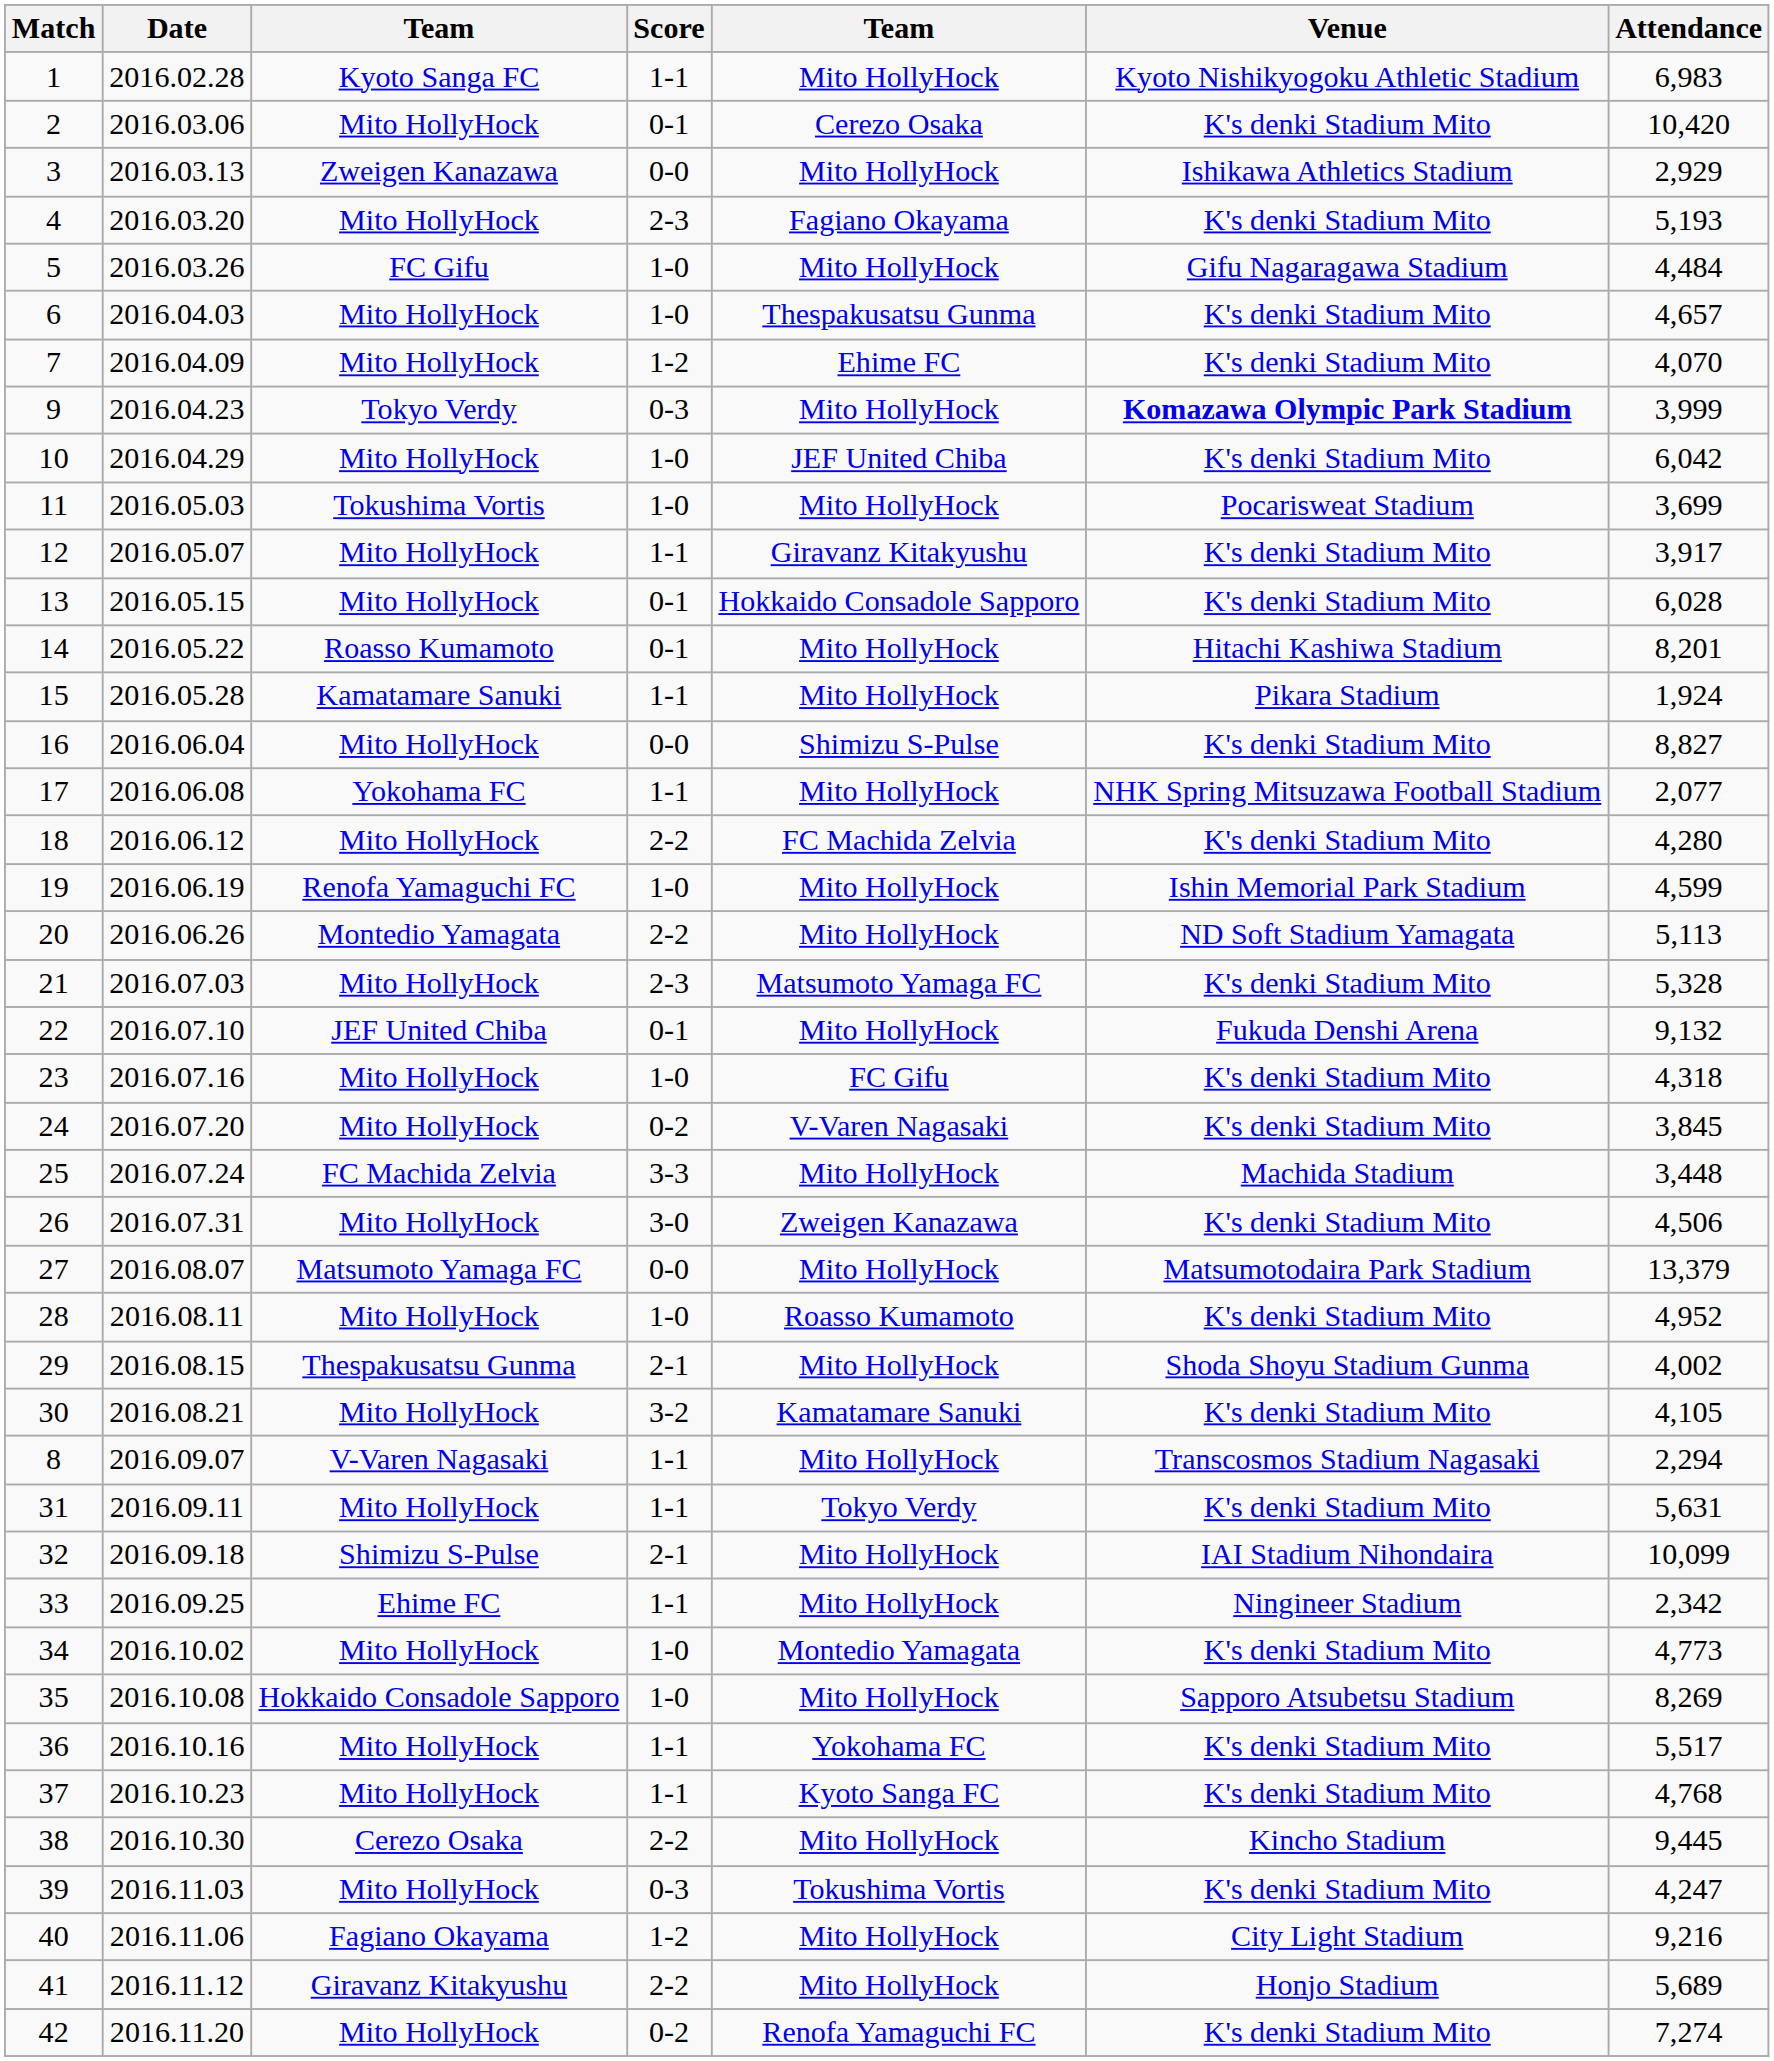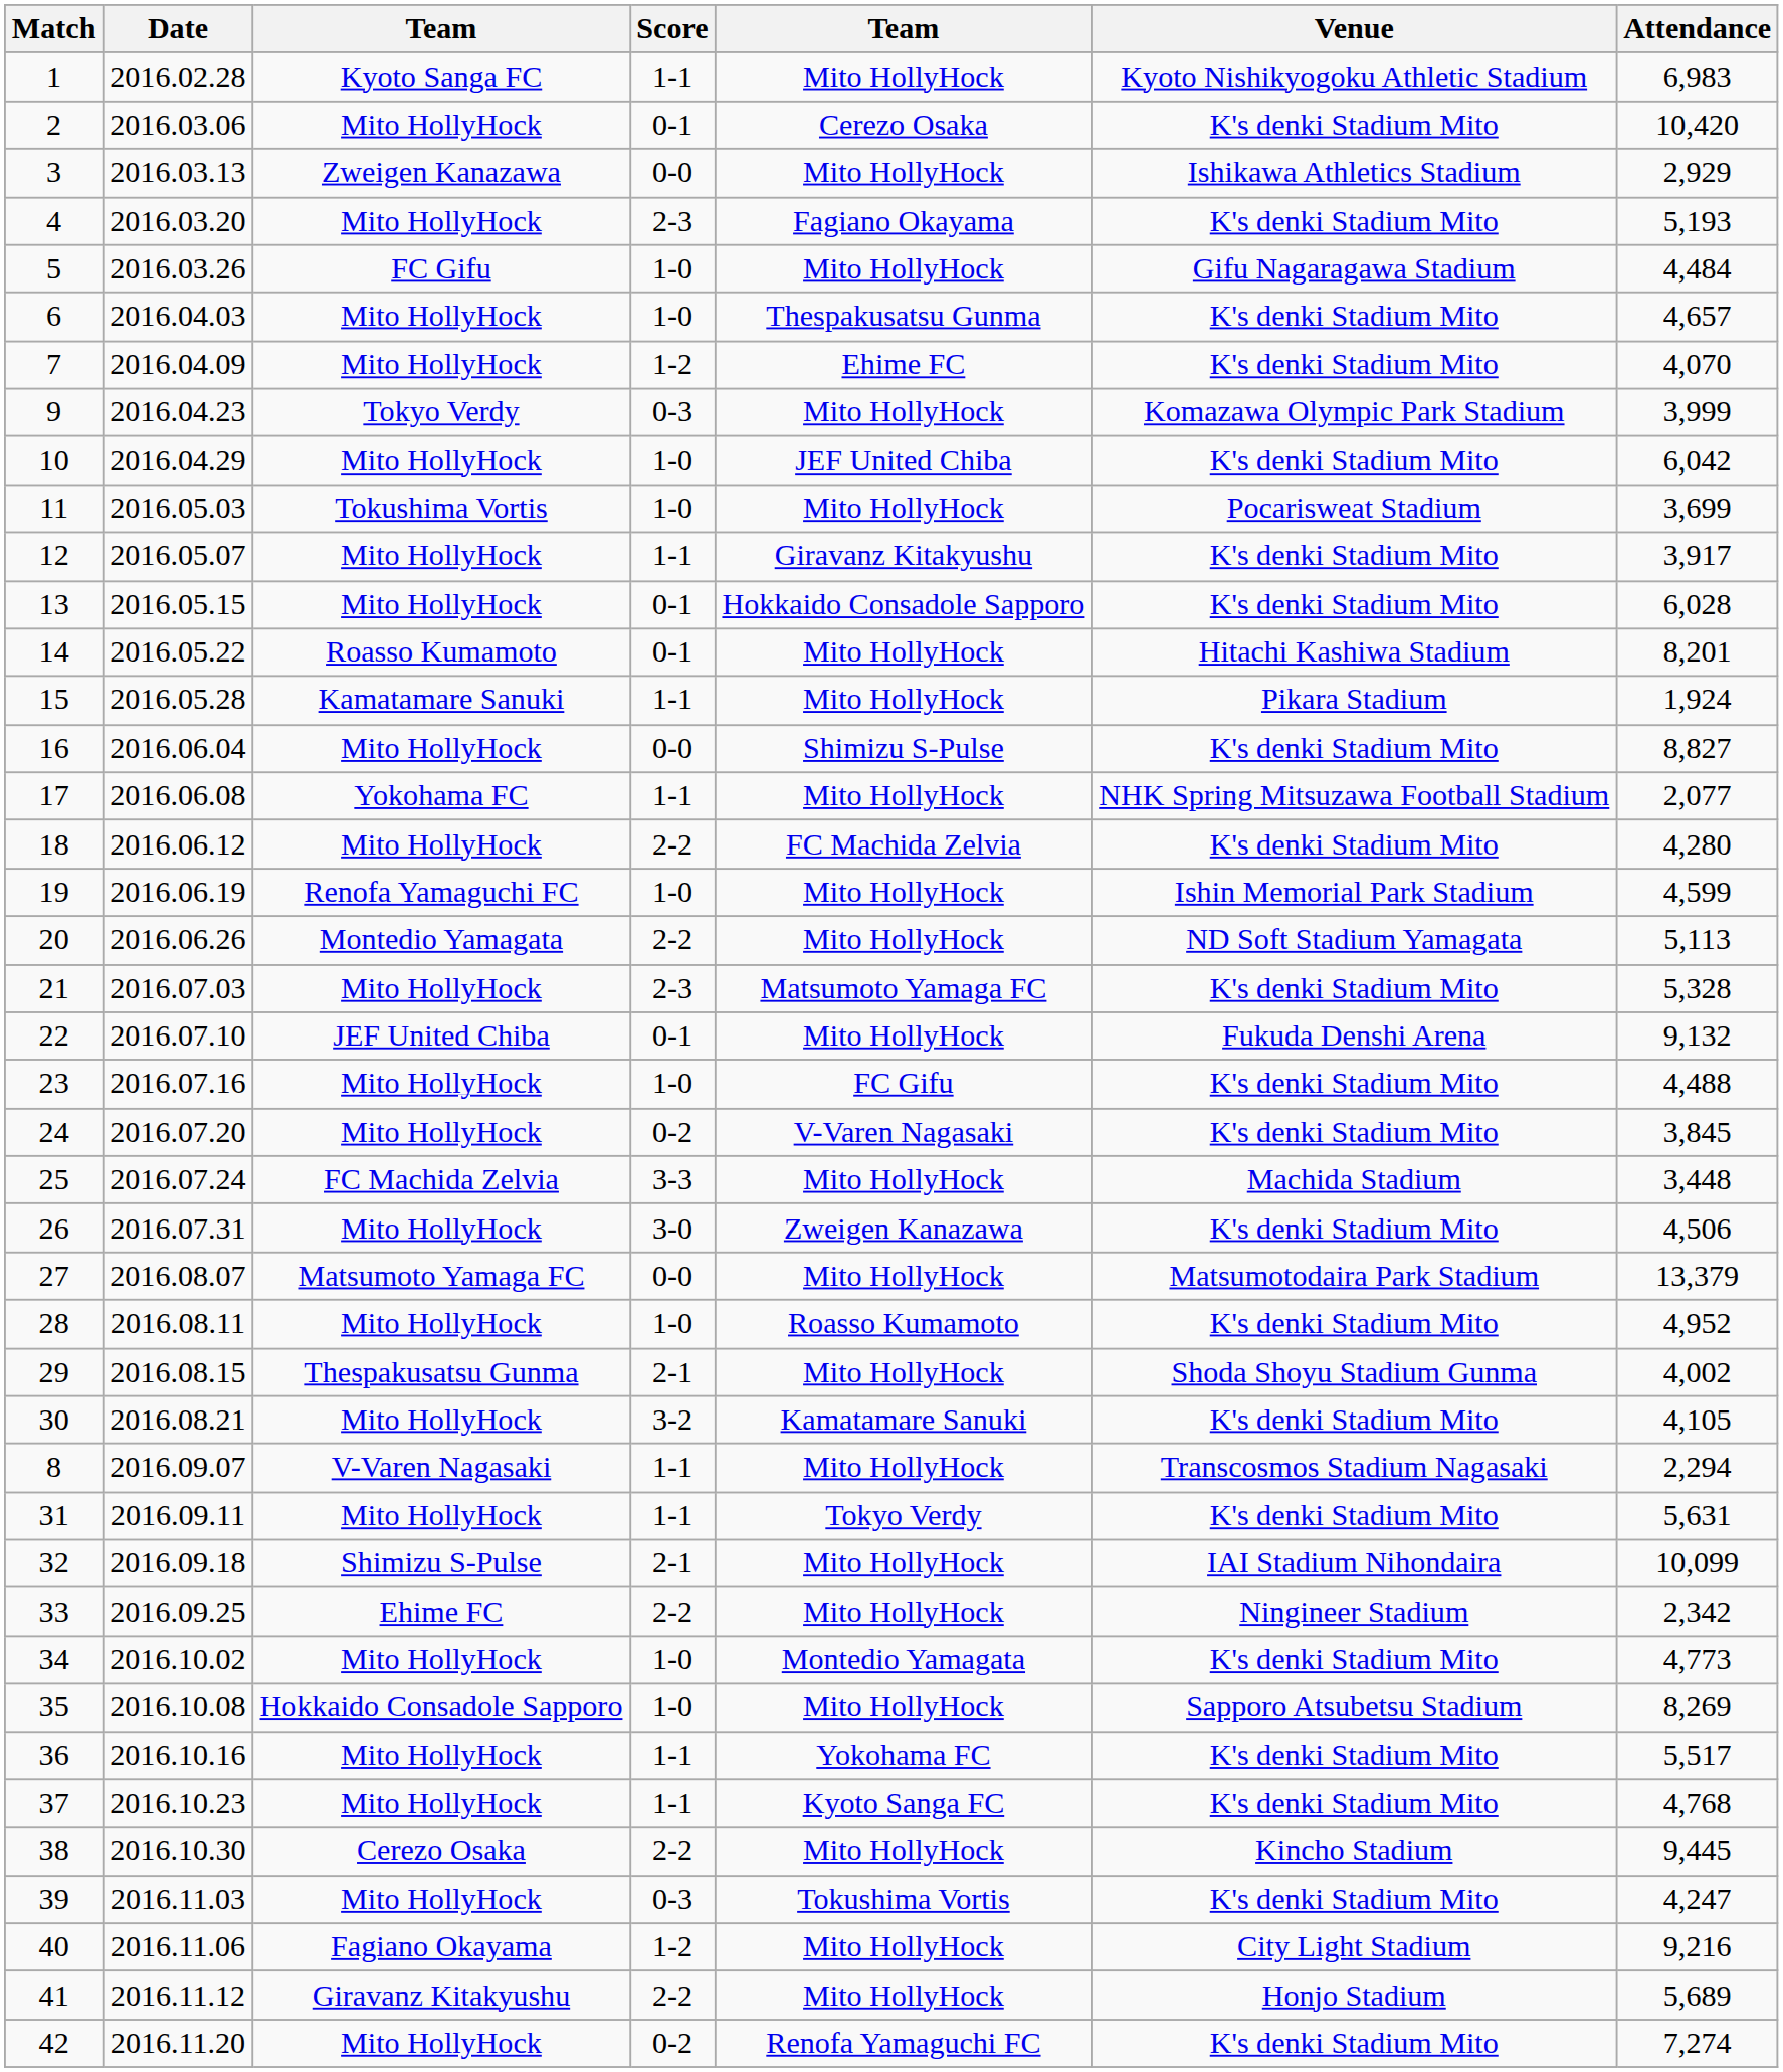9 | Venue: bold -> normal
23 | Attendance: 4,318 -> 4,488
33 | Score: 1-1 -> 2-2
